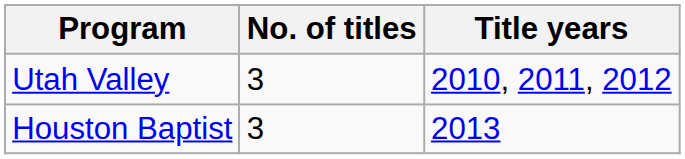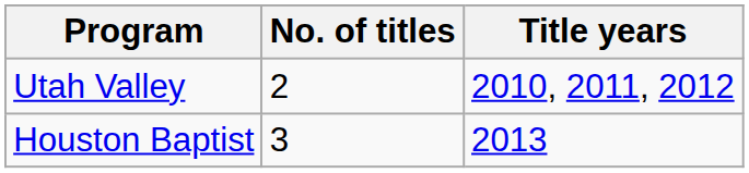Utah Valley | No. of titles: 3 -> 2
